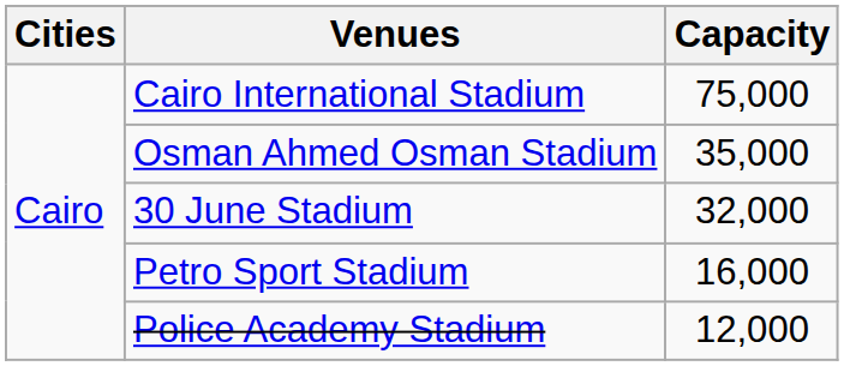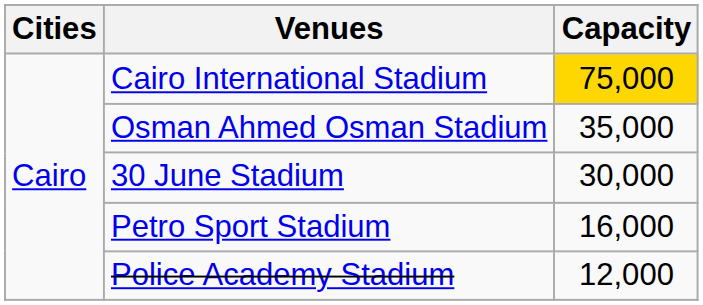Cairo International Stadium | Capacity: no background -> gold background
30 June Stadium | Capacity: 32,000 -> 30,000
